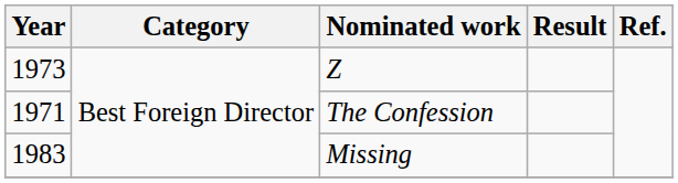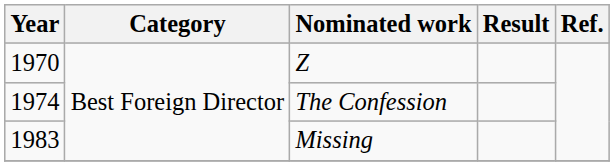Z | Year: 1973 -> 1970
The Confession | Year: 1971 -> 1974
